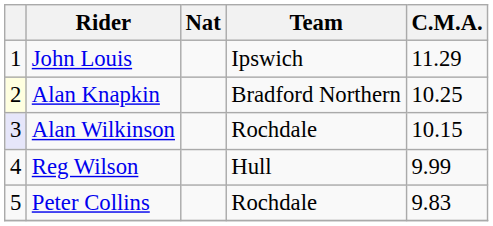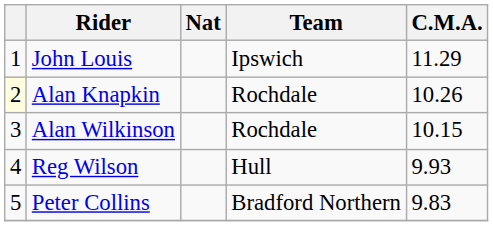Alan Knapkin | Team: Bradford Northern -> Rochdale
Alan Knapkin | C.M.A.: 10.25 -> 10.26
Alan Wilkinson | column 1: lavender background -> no background
Reg Wilson | C.M.A.: 9.99 -> 9.93
Peter Collins | Team: Rochdale -> Bradford Northern
